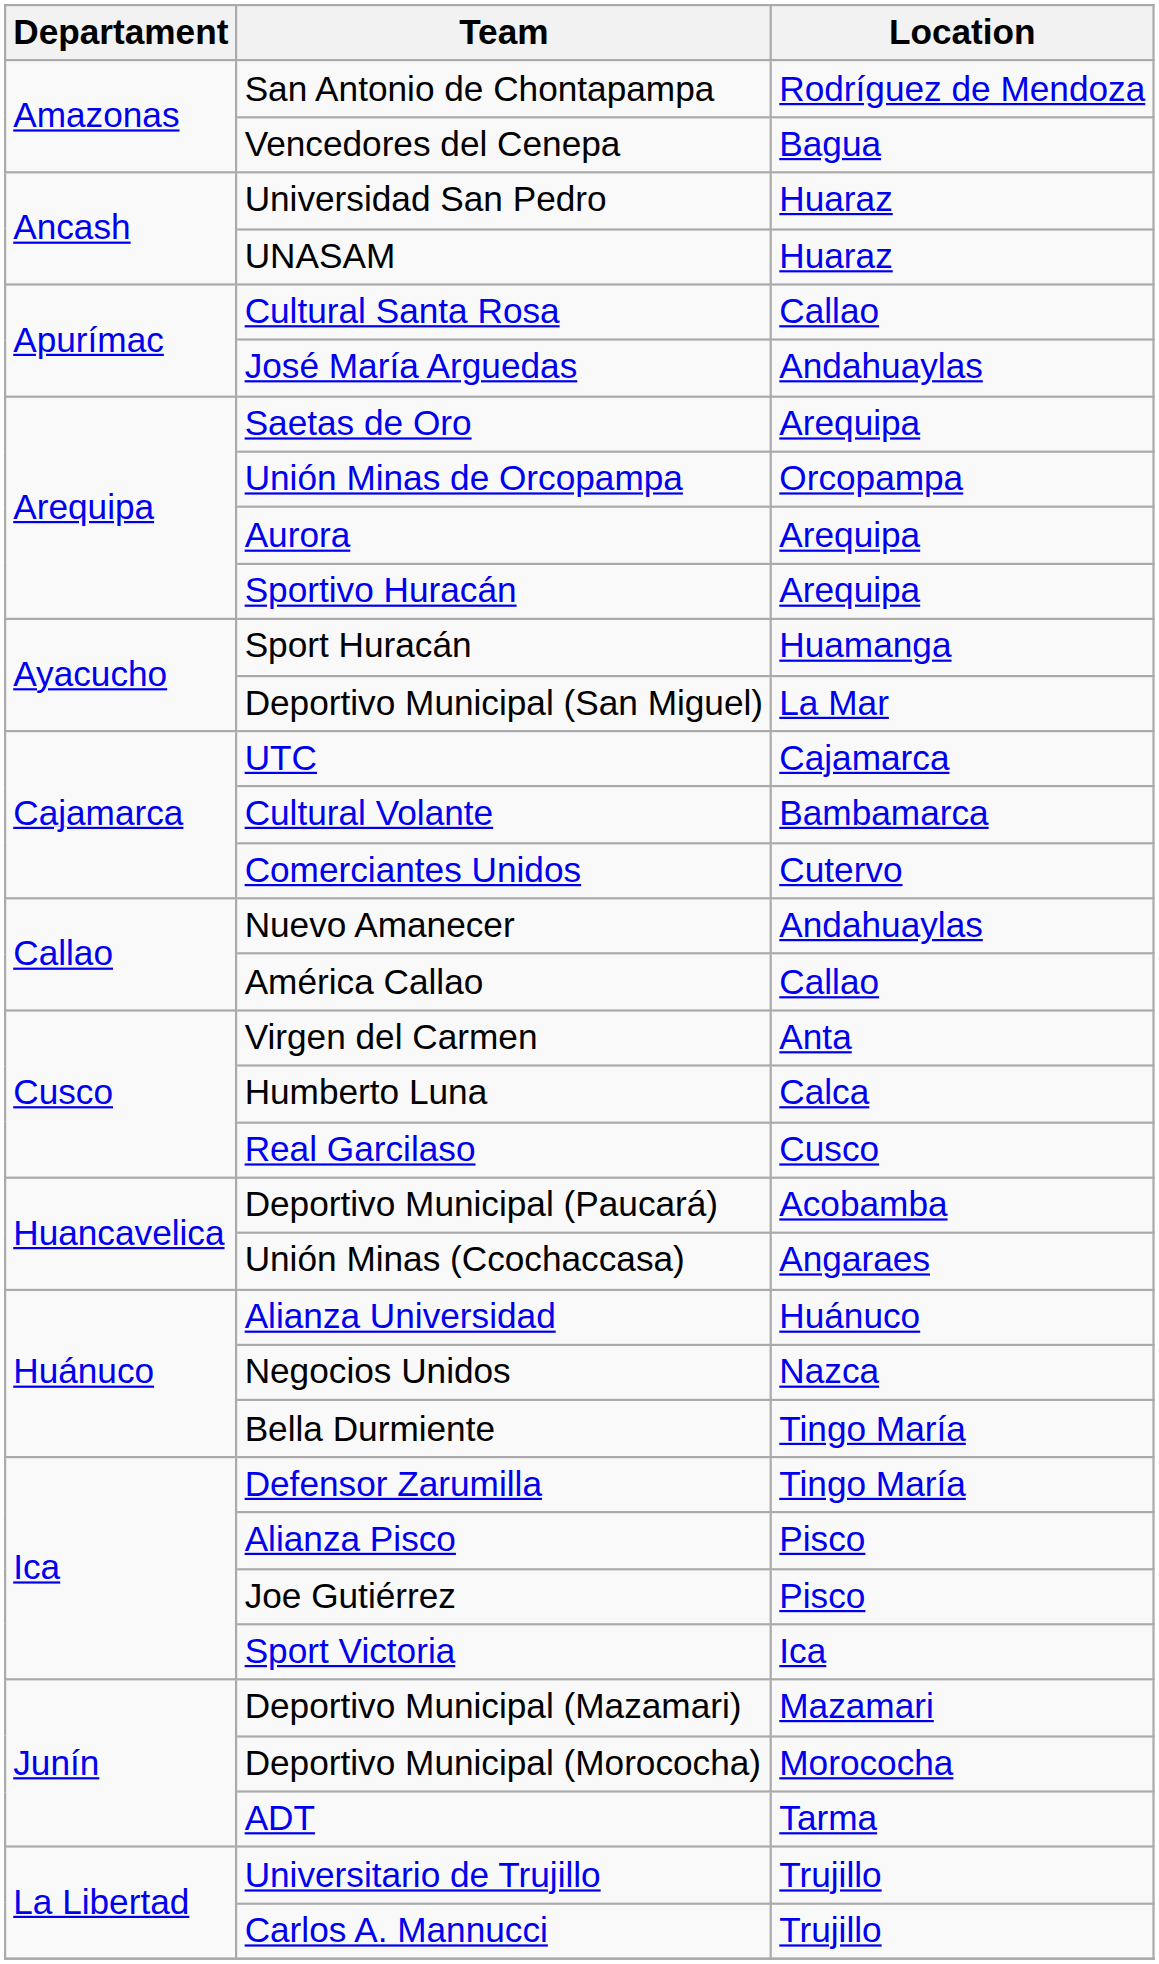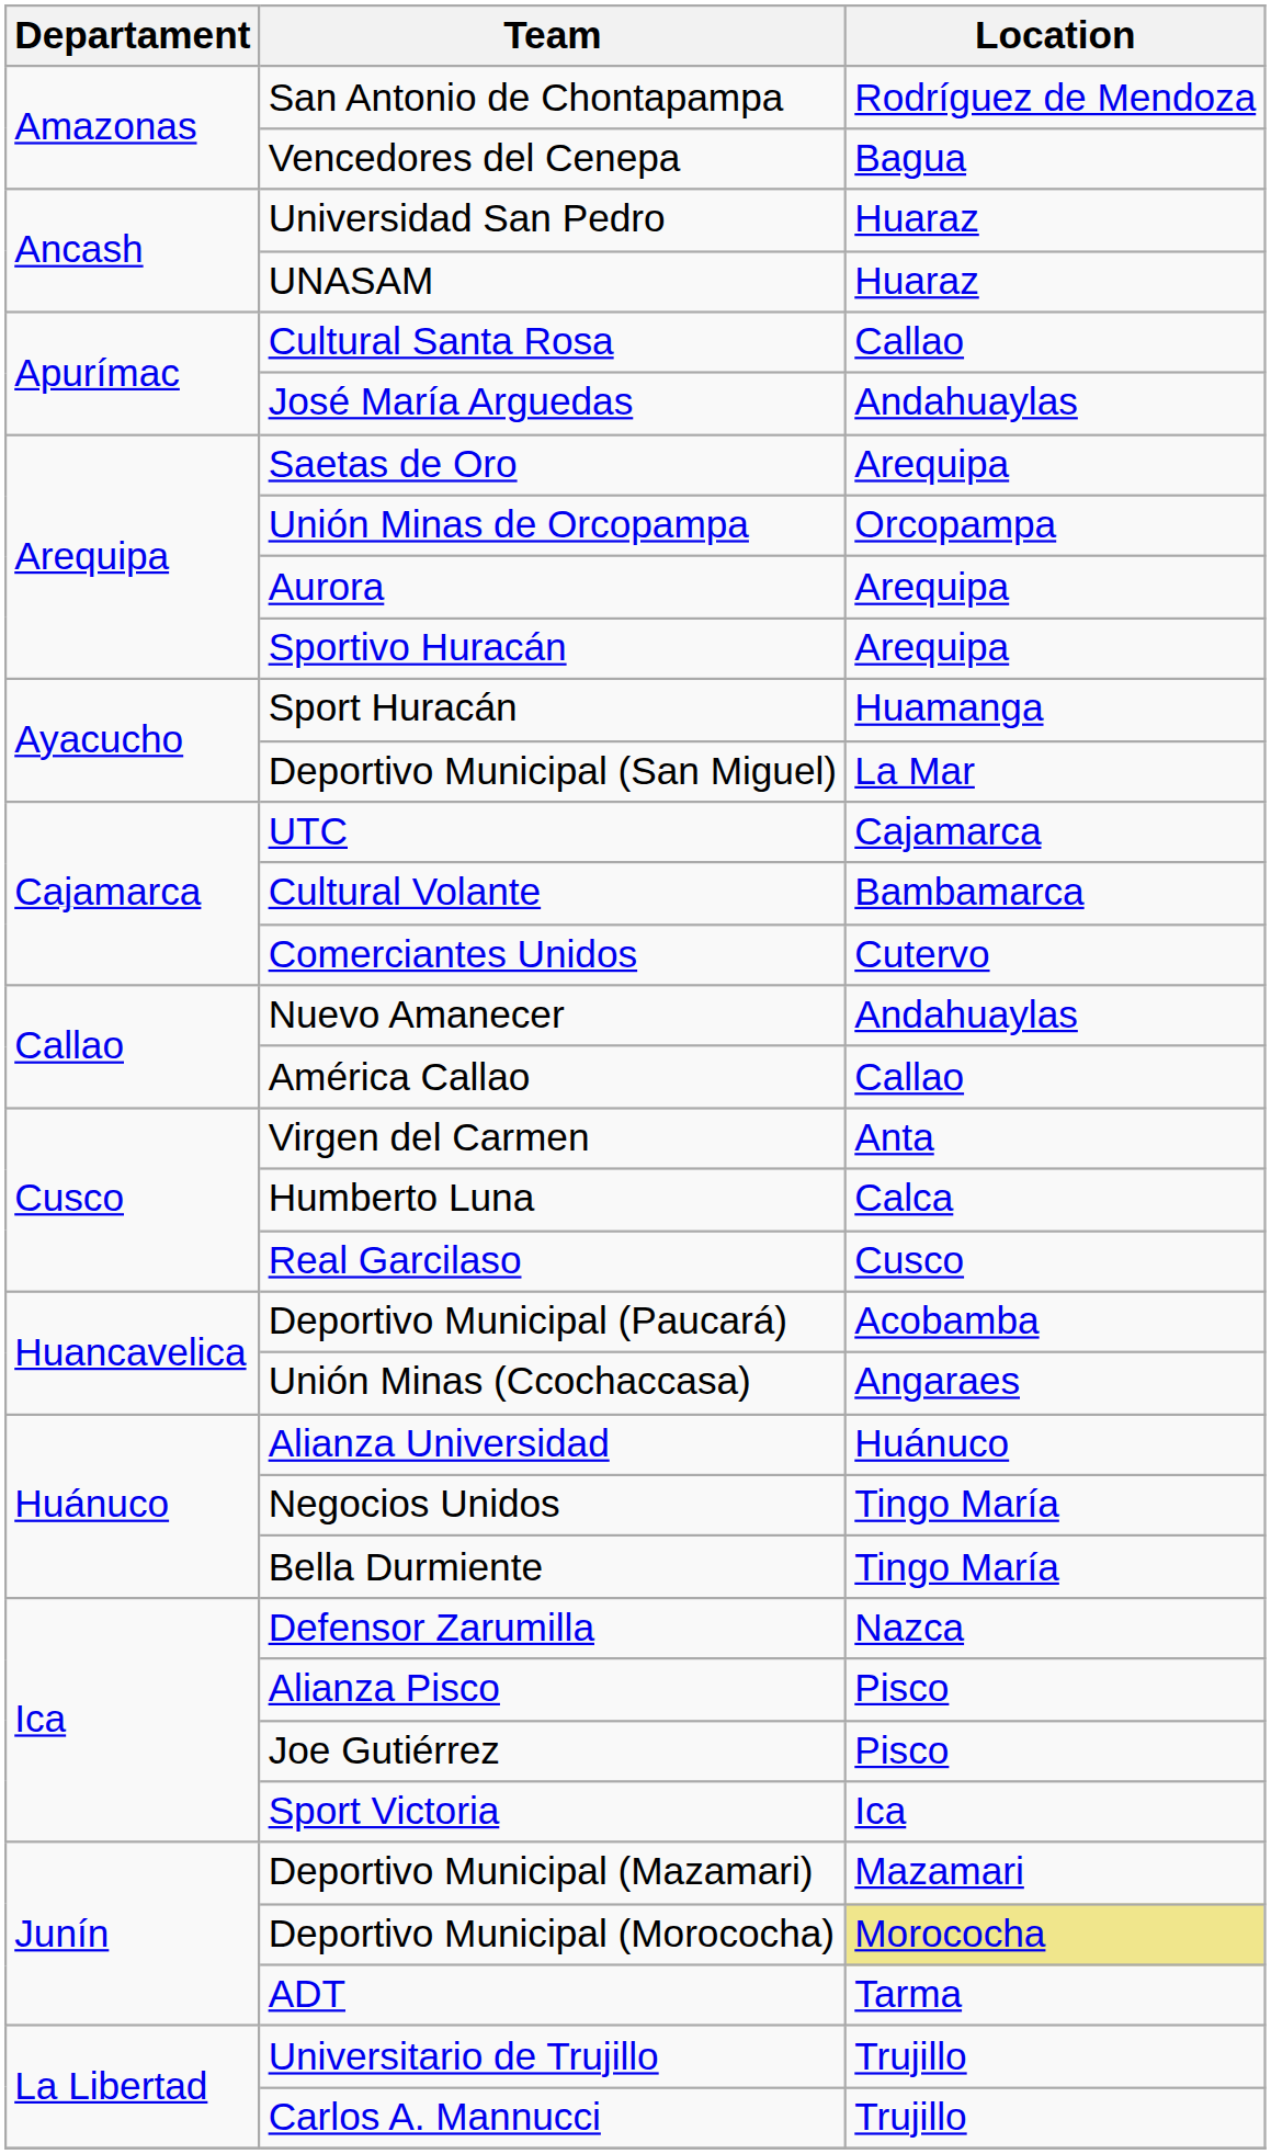Negocios Unidos | Location: Nazca -> Tingo María
Defensor Zarumilla | Location: Tingo María -> Nazca
Deportivo Municipal (Morococha) | Location: no background -> khaki background
